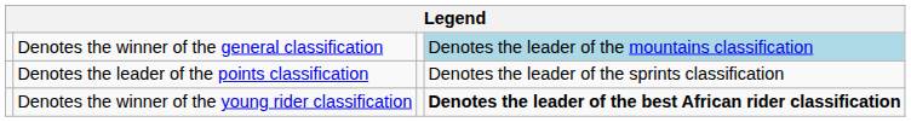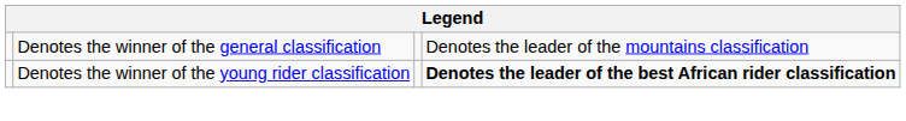Denotes the winner of the general classification | column 4: lightblue background -> no background
- row: Denotes the leader of the points classification | Denotes the leader of the sprints classification
